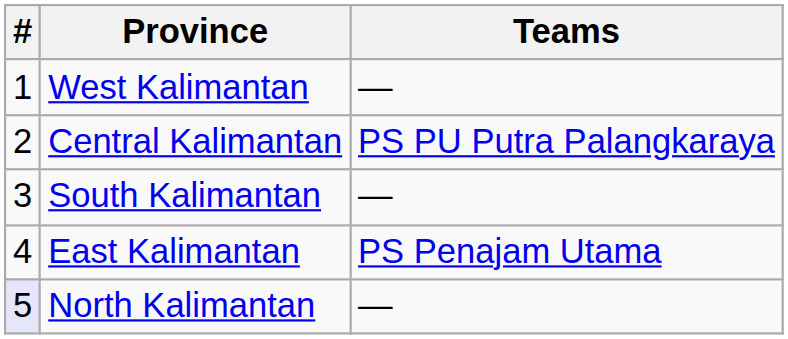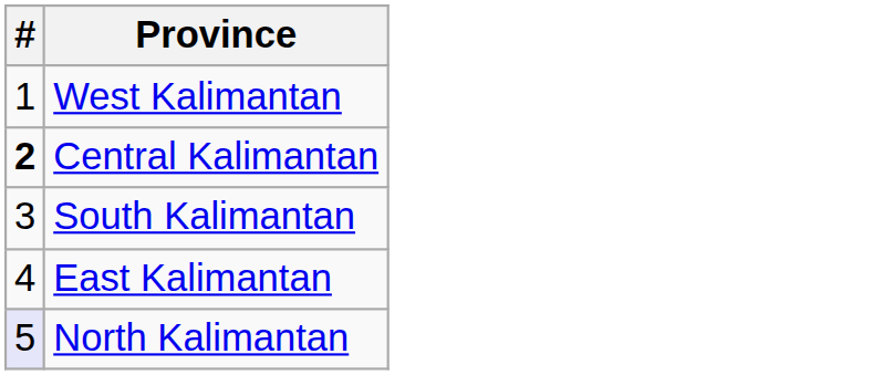- column: Teams | — | PS PU Putra Palangkaraya | — | PS Penajam Utama | —
Central Kalimantan | #: normal -> bold
